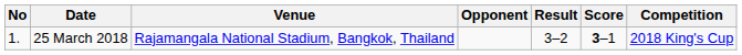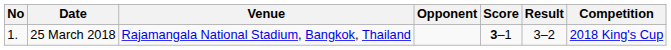columns swapped: Score <-> Result
